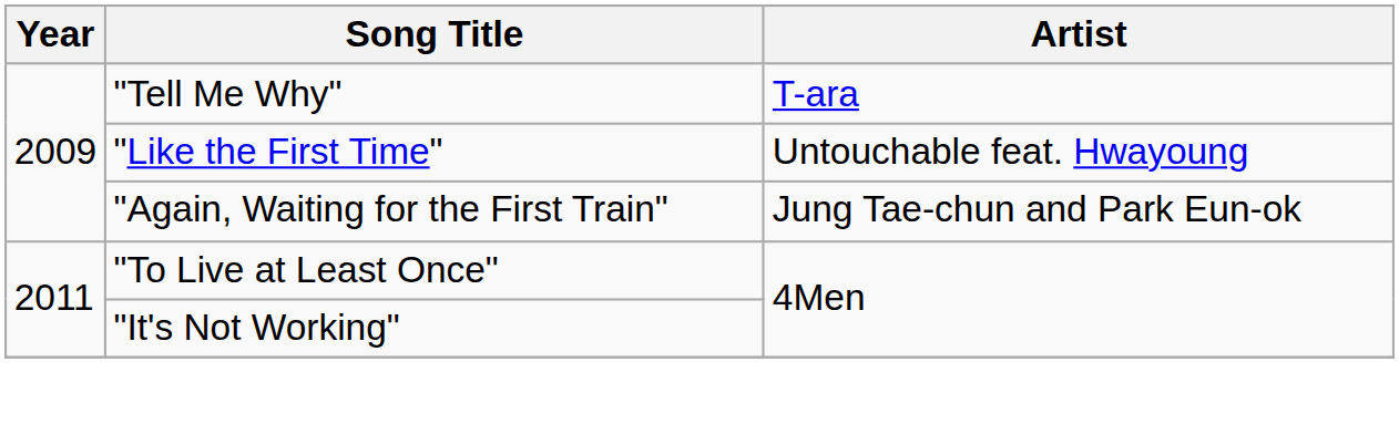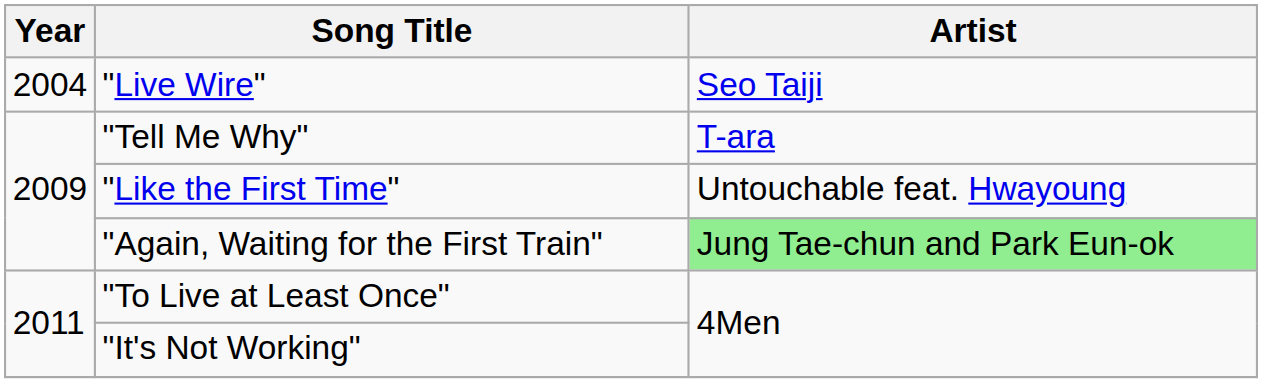+ row: 2004 | "Live Wire" | Seo Taiji
"Again, Waiting for the First Train" | Artist: no background -> lightgreen background
